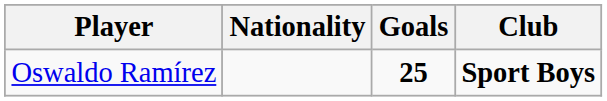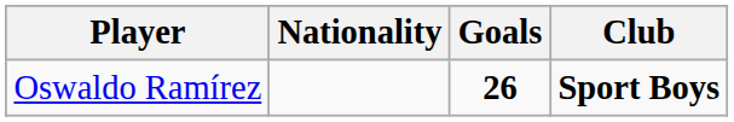Oswaldo Ramírez | Goals: 25 -> 26
